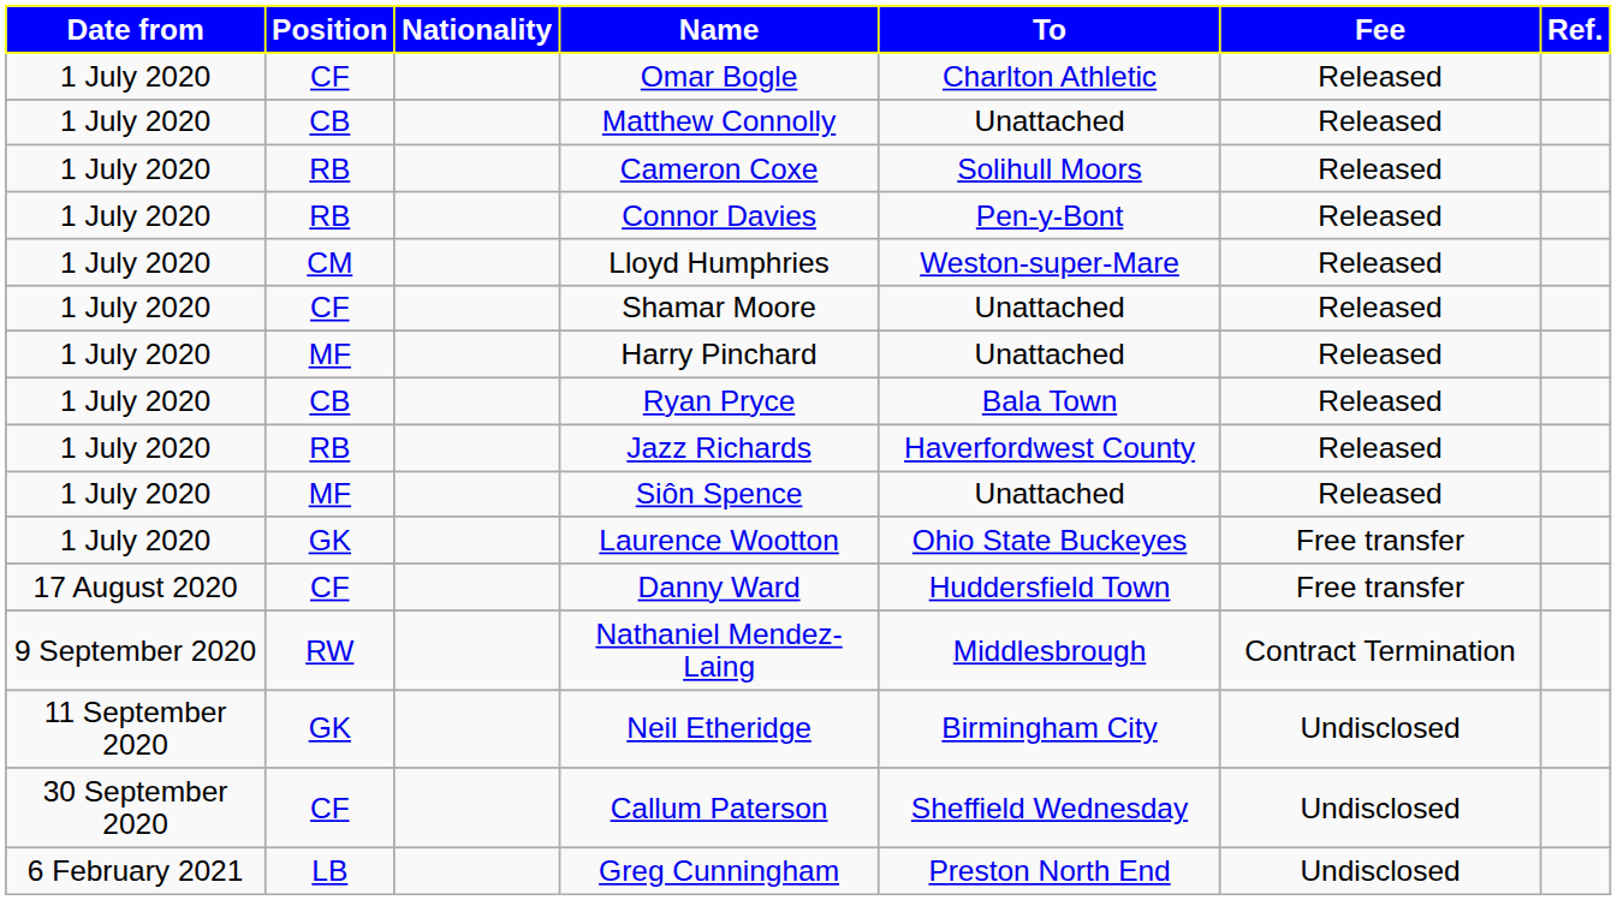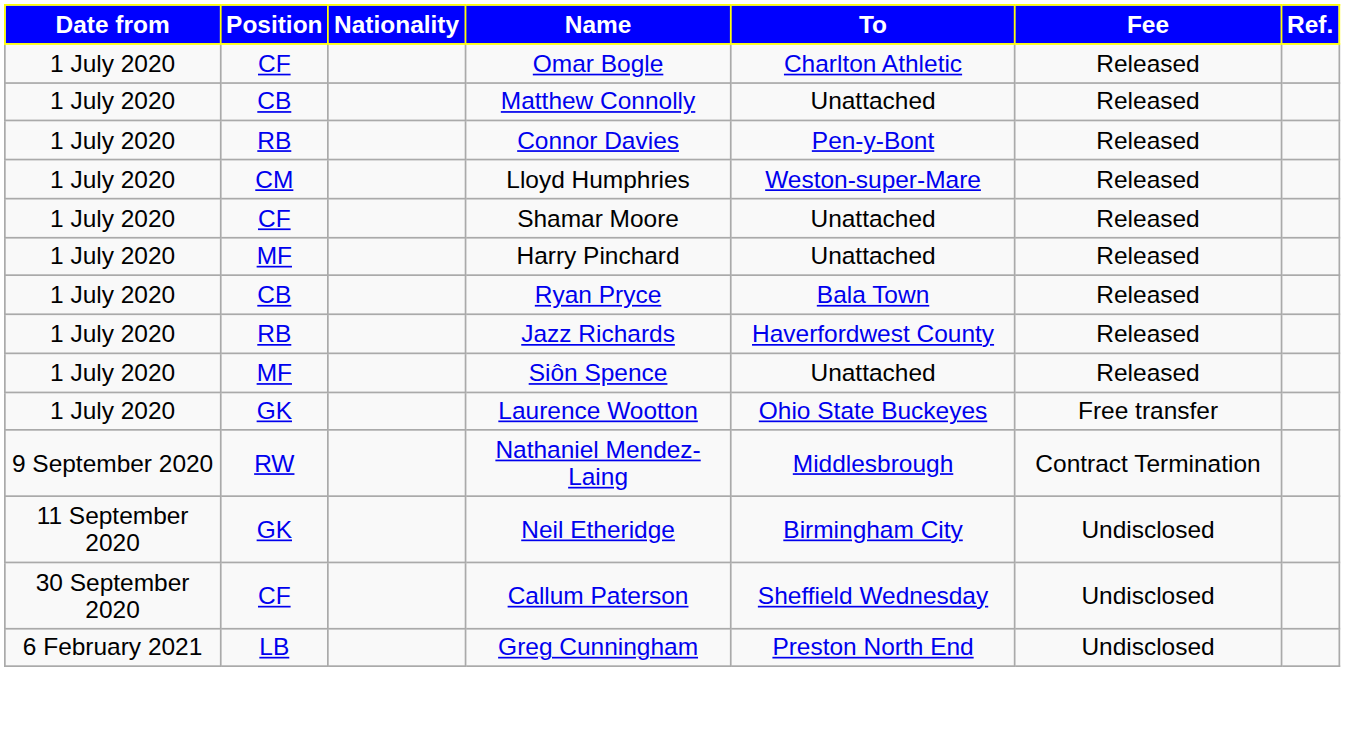- row: 1 July 2020 | RB | Cameron Coxe | Solihull Moors | Released
- row: 17 August 2020 | CF | Danny Ward | Huddersfield Town | Free transfer
